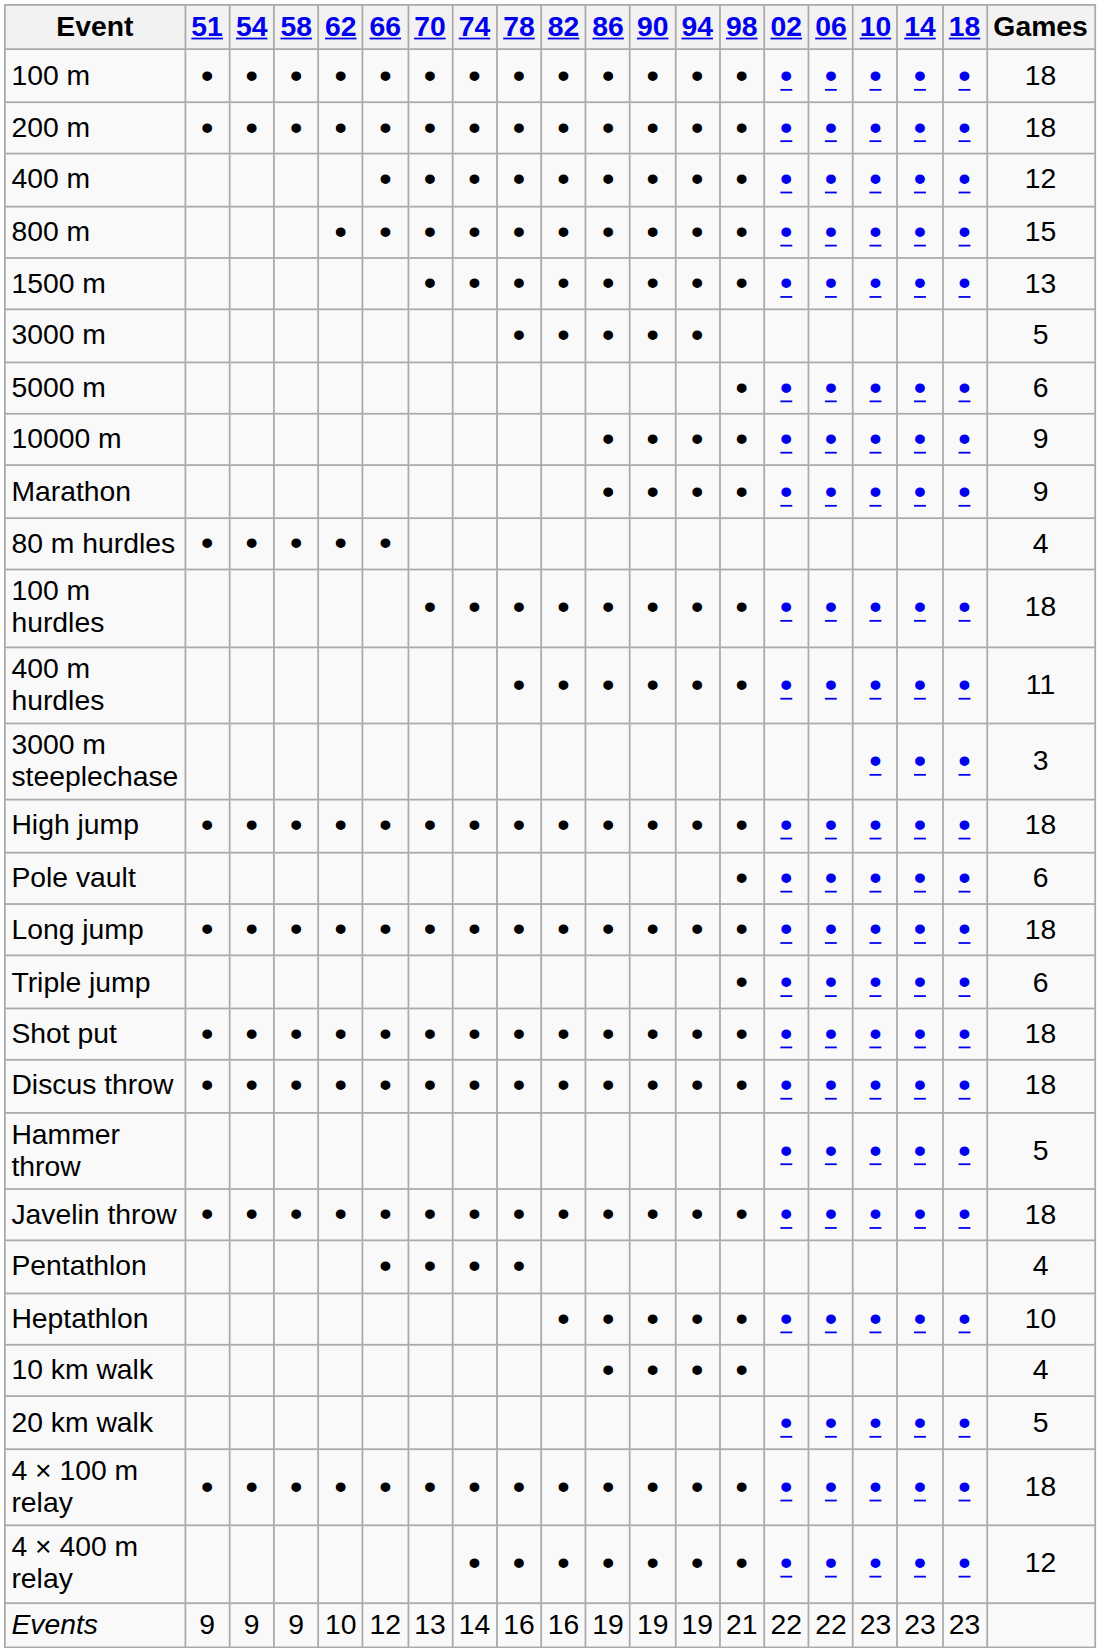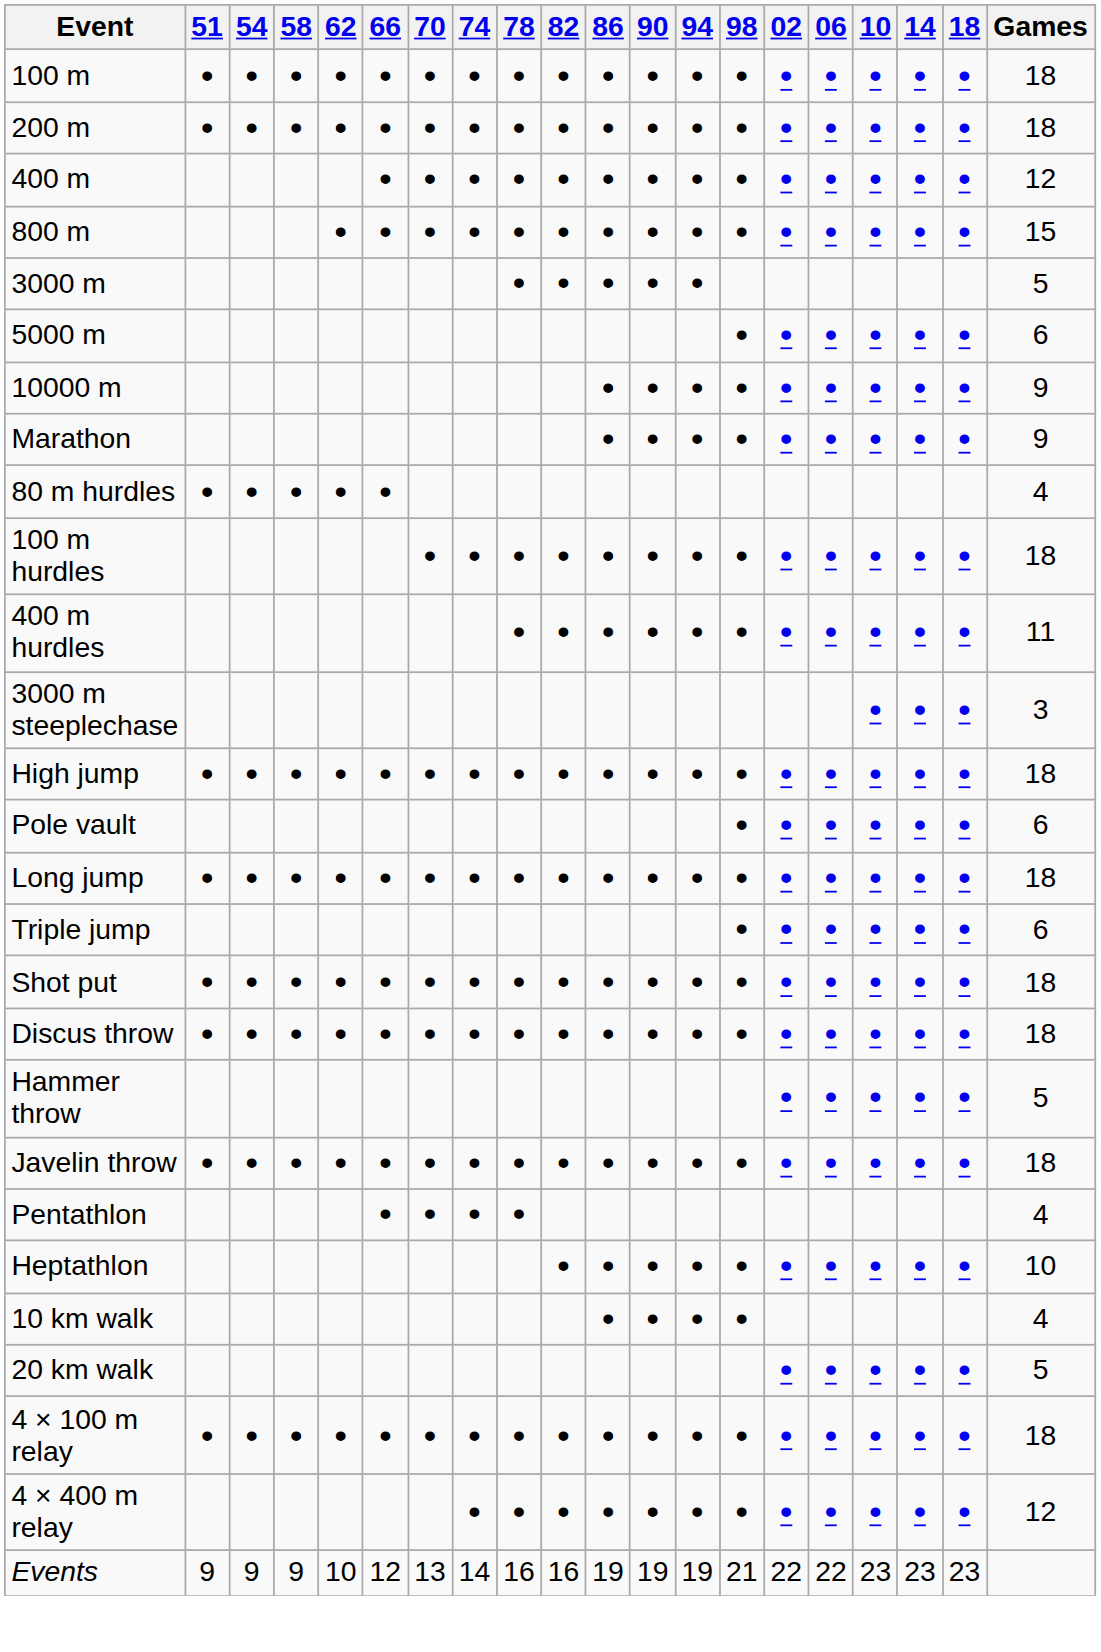- row: 1500 m | • | • | • | • | • | • | • | • | • | • | • | • | • | 13
